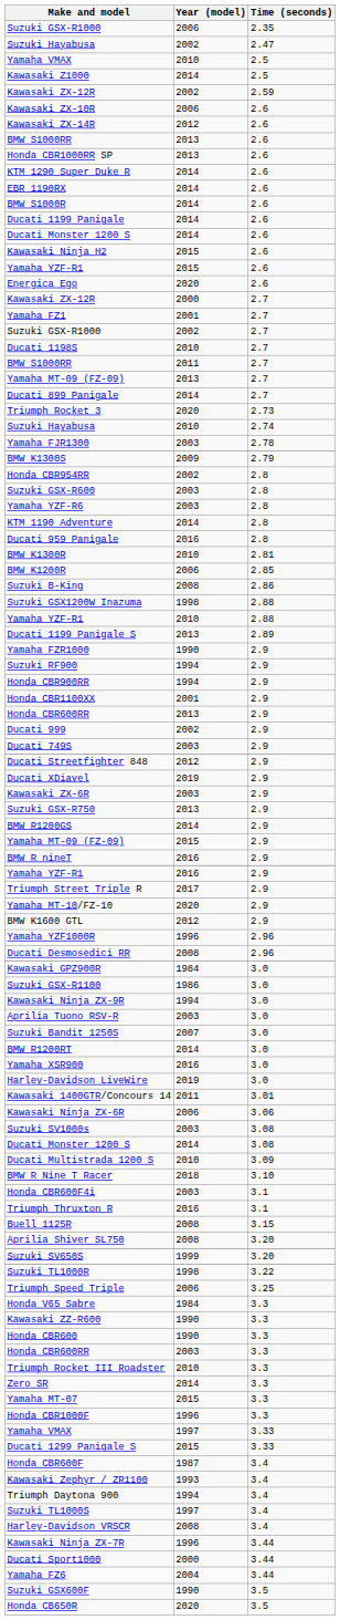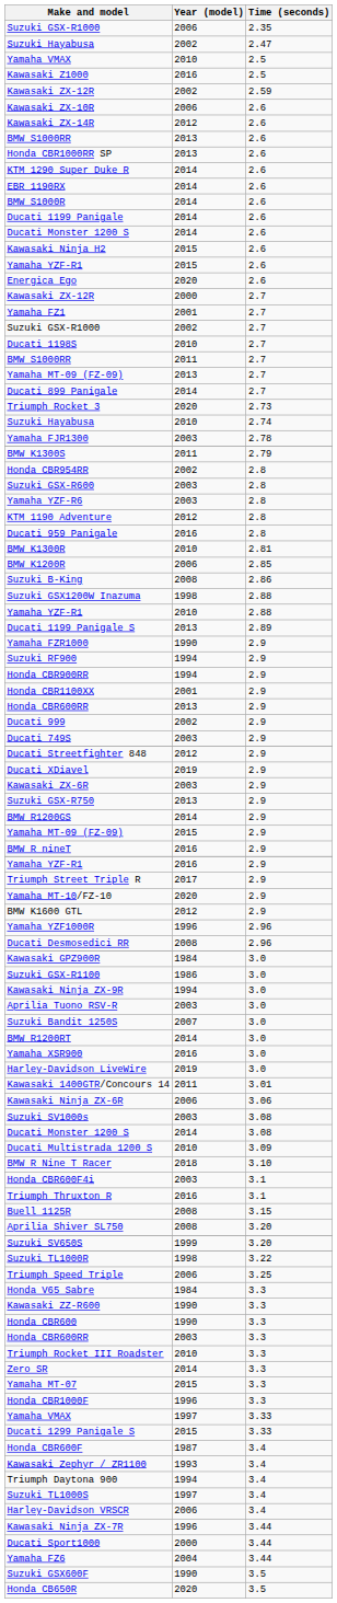Kawasaki Z1000 | Year (model): 2014 -> 2016
BMW K1300S | Year (model): 2009 -> 2011
KTM 1190 Adventure | Year (model): 2014 -> 2012
Harley-Davidson VRSCR | Year (model): 2008 -> 2006
